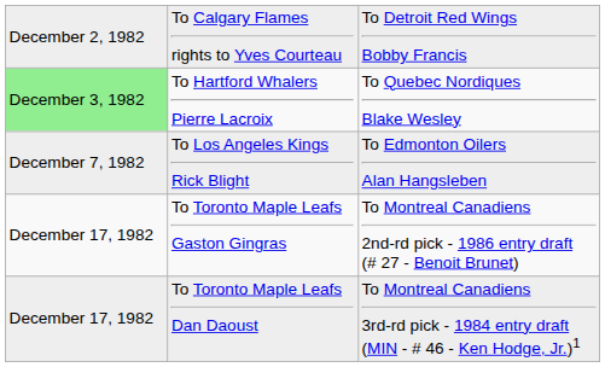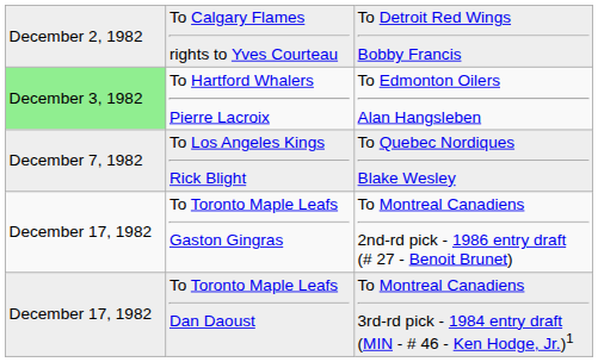To Hartford Whalers Pierre Lacroix | column 3: To Quebec Nordiques Blake Wesley -> To Edmonton Oilers Alan Hangsleben
To Los Angeles Kings Rick Blight | column 3: To Edmonton Oilers Alan Hangsleben -> To Quebec Nordiques Blake Wesley
